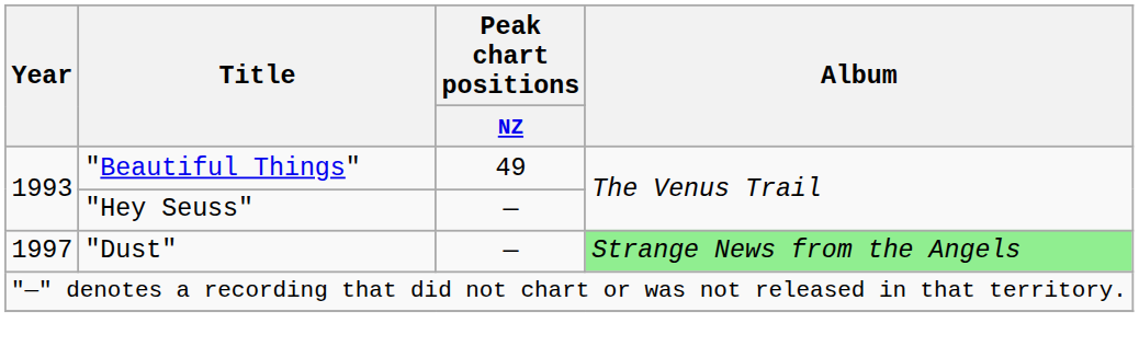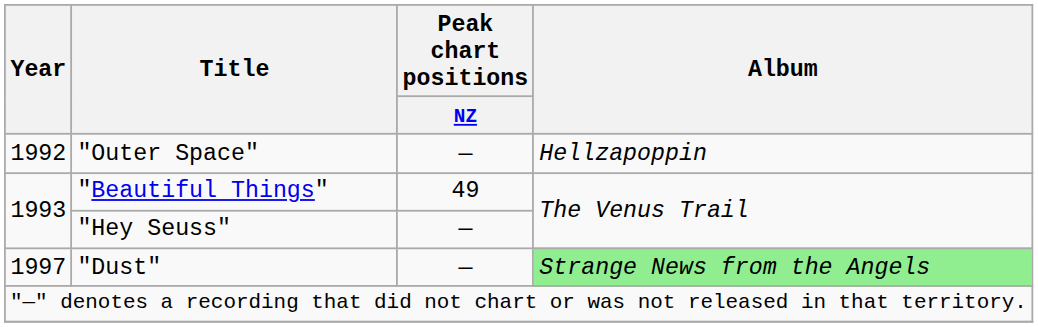+ row: 1992 | "Outer Space" | — | Hellzapoppin
